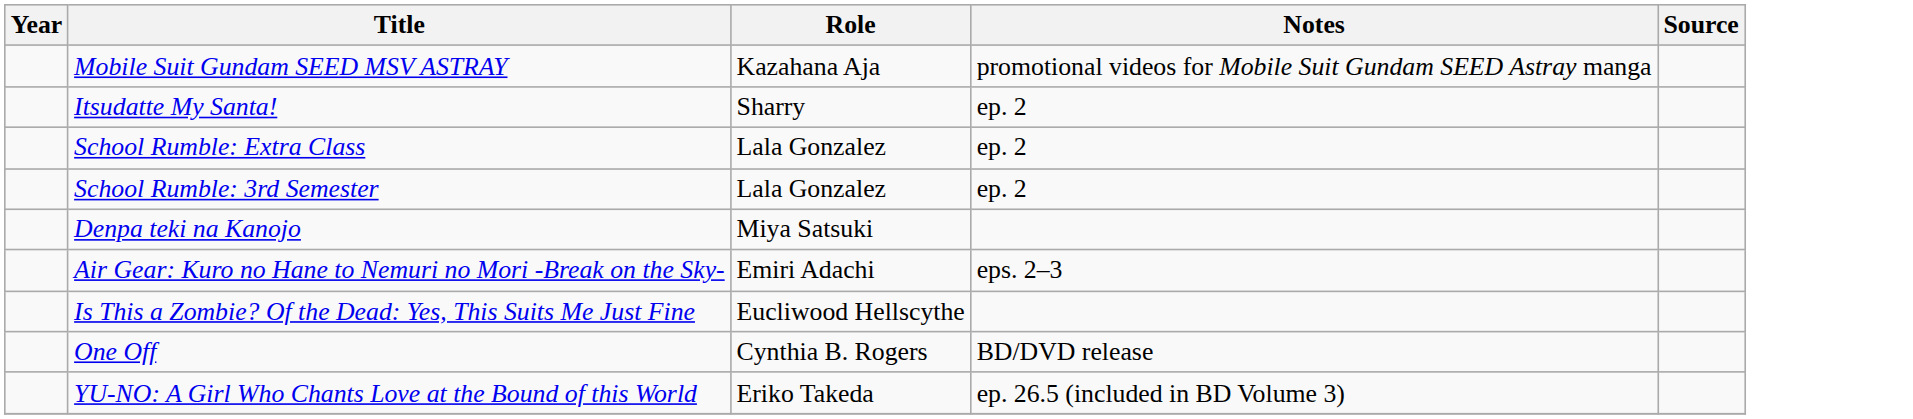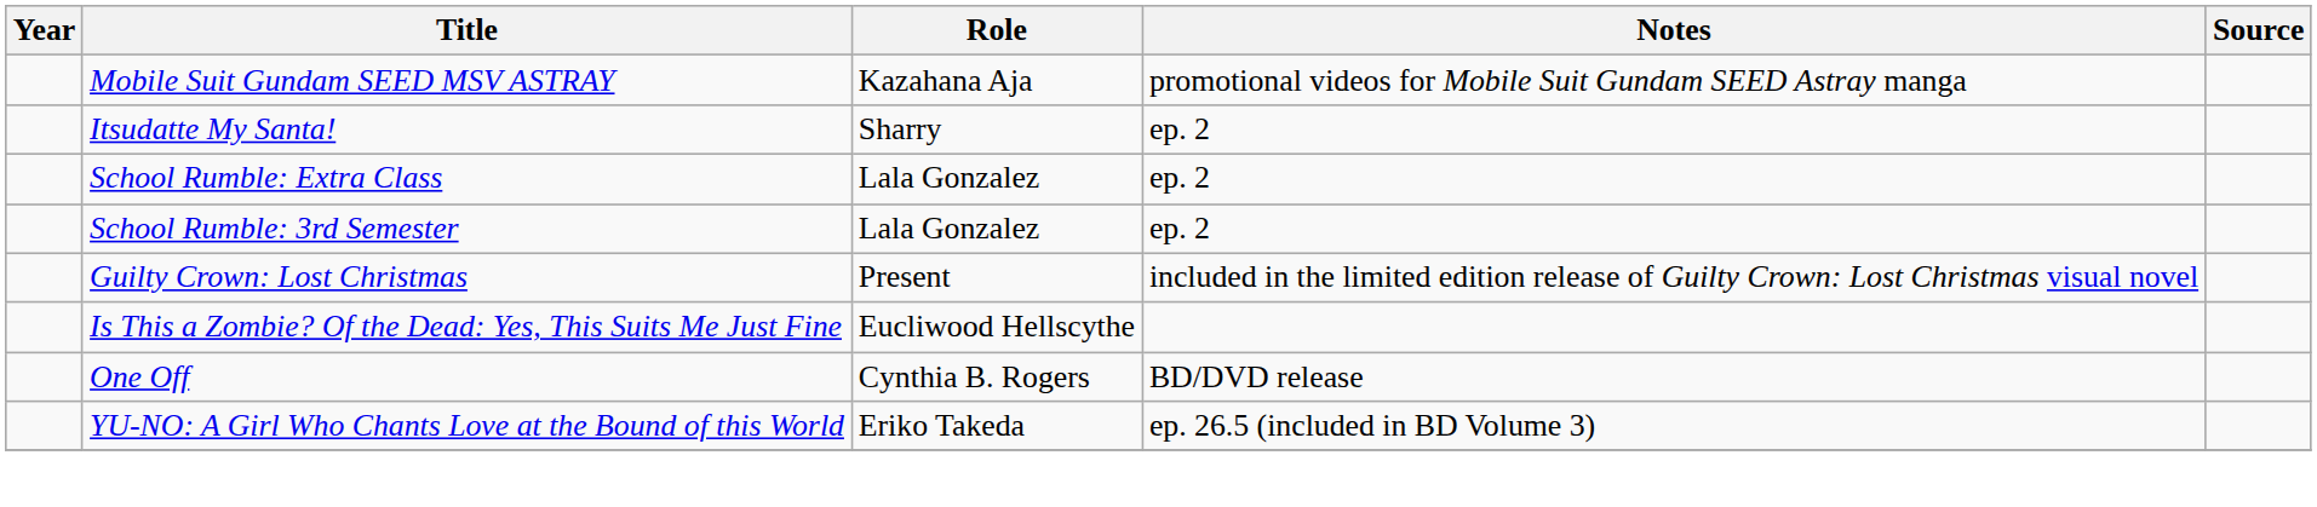- row: Denpa teki na Kanojo | Miya Satsuki
- row: Air Gear: Kuro no Hane to Nemuri no Mori -Break on the Sky- | Emiri Adachi | eps. 2–3
+ row: Guilty Crown: Lost Christmas | Present | included in the limited edition release of Guilty Crown: Lost Christmas visual novel
